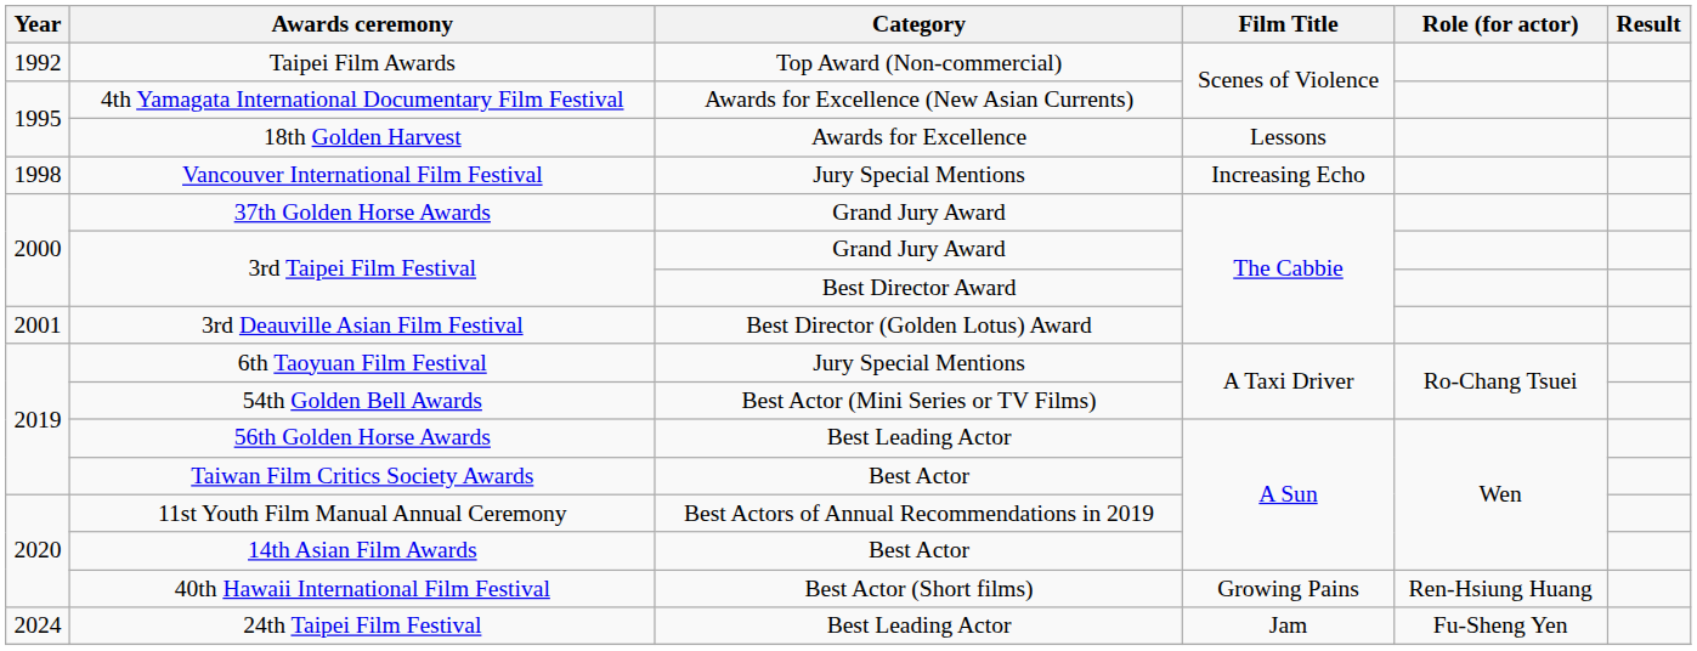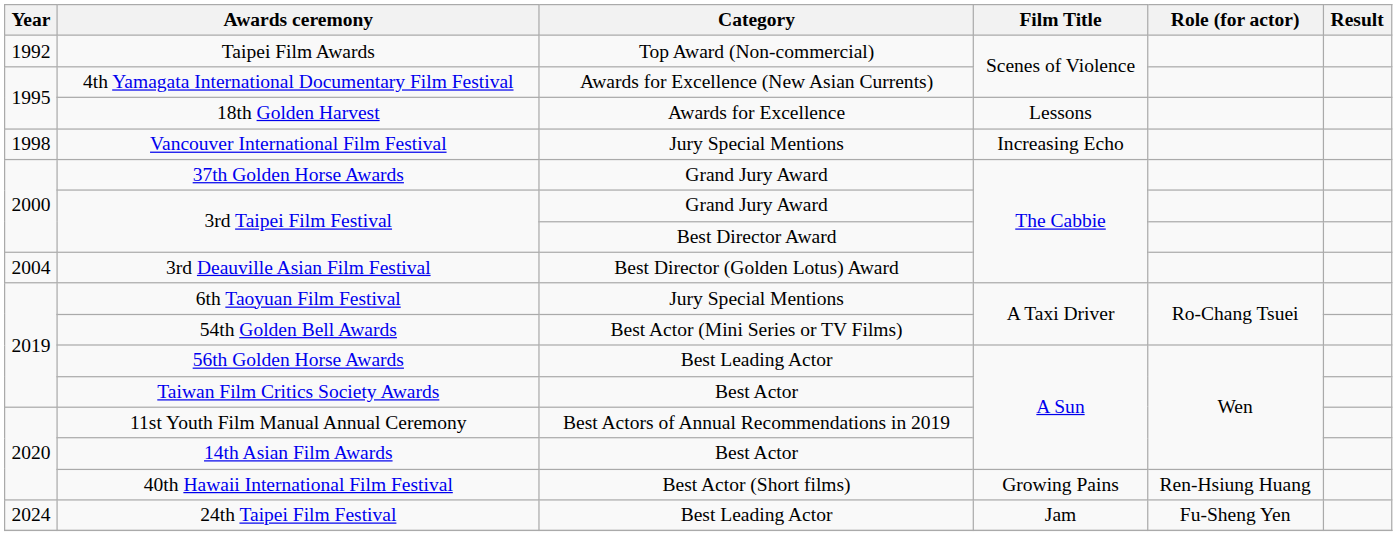3rd Deauville Asian Film Festival | Year: 2001 -> 2004
